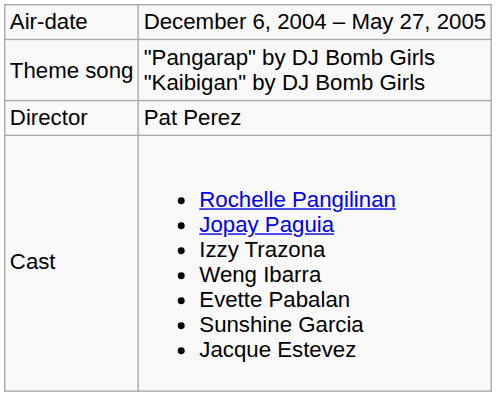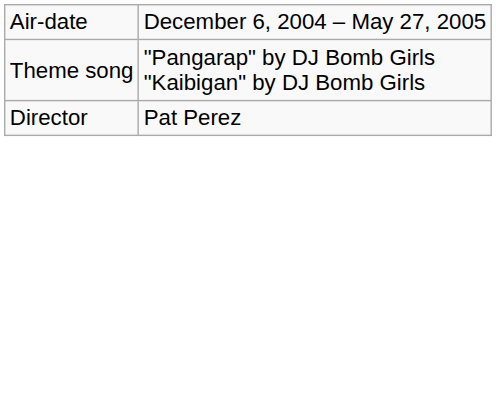- row: Cast | Rochelle Pangilinan Jopay Paguia Izzy Trazona Weng Ibarra Evette Pabalan Sunshine Garcia Jacque Estevez
